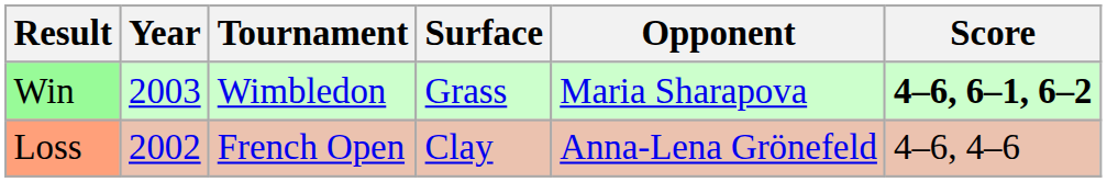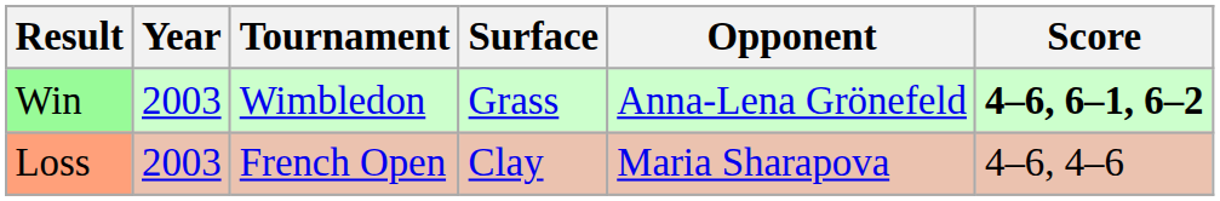Win | Opponent: Maria Sharapova -> Anna-Lena Grönefeld
Loss | Year: 2002 -> 2003
Loss | Opponent: Anna-Lena Grönefeld -> Maria Sharapova
